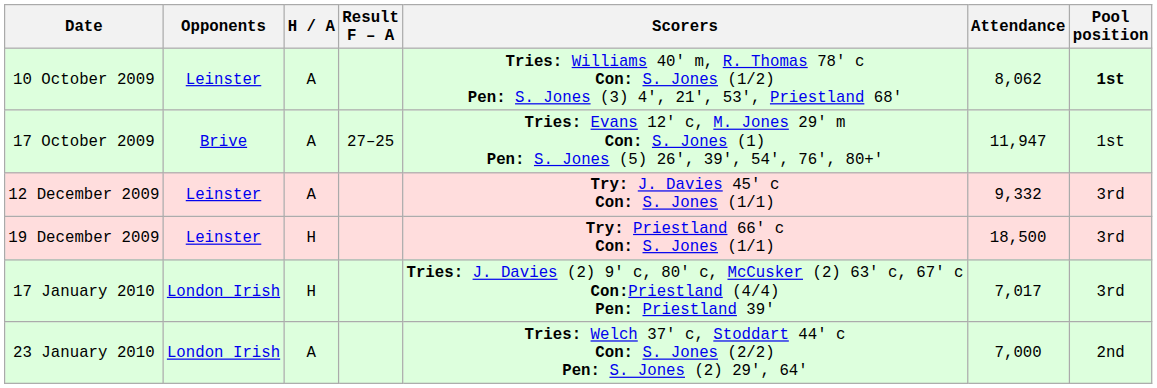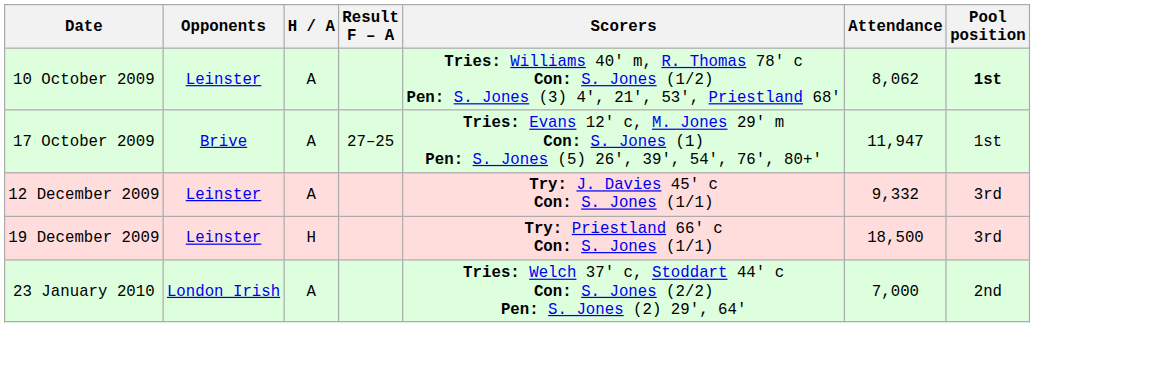- row: 17 January 2010 | London Irish | H | Tries: J. Davies (2) 9' c, 80' c, McCusker (2) 63' c, 67' c Con:Priestland (4/4) Pen: Priestland 39' | 7,017 | 3rd
